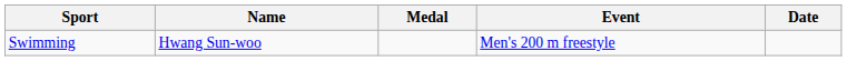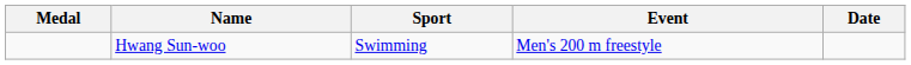columns swapped: Medal <-> Sport
